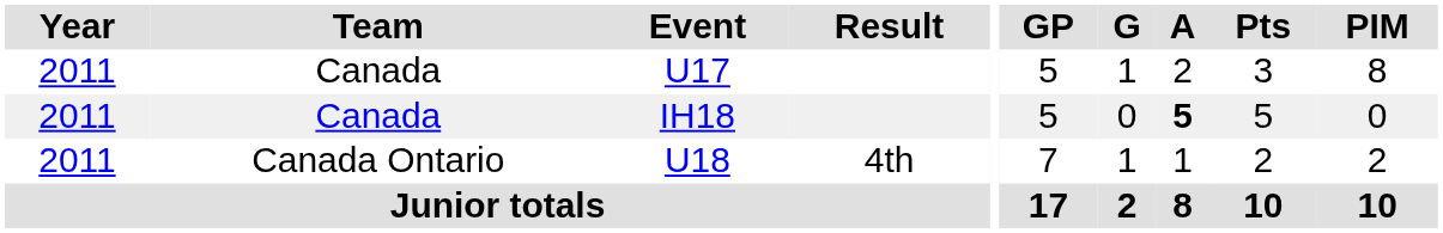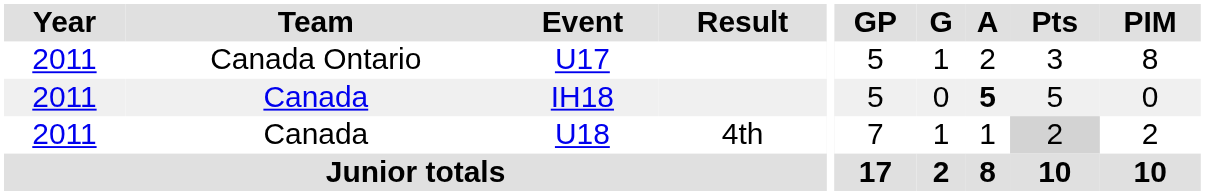U17 | Team: Canada -> Canada Ontario
U18 | Team: Canada Ontario -> Canada
U18 | Pts: no background -> lightgrey background
